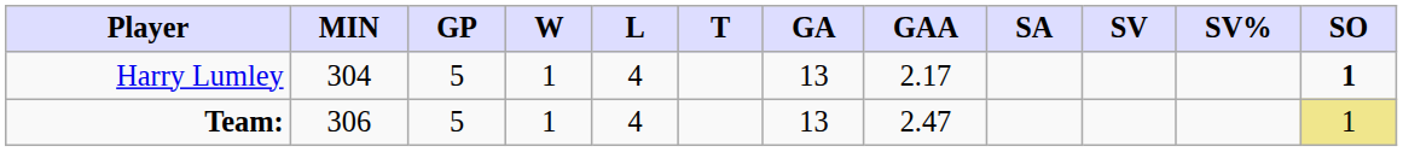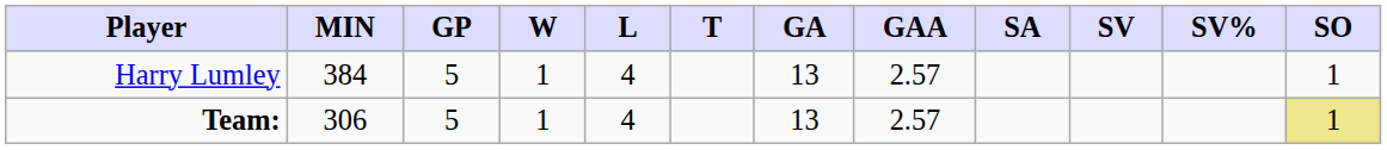Harry Lumley | MIN: 304 -> 384
Harry Lumley | GAA: 2.17 -> 2.57
Harry Lumley | SO: bold -> normal
Team: | GAA: 2.47 -> 2.57
